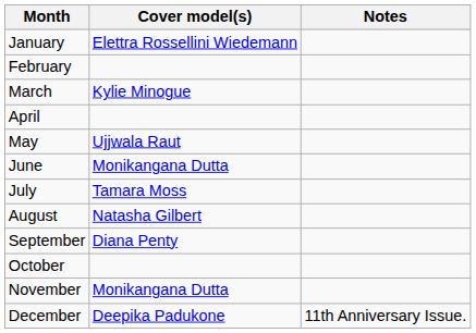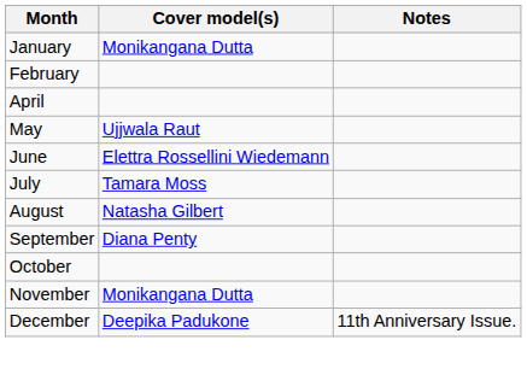January | Cover model(s): Elettra Rossellini Wiedemann -> Monikangana Dutta
- row: March | Kylie Minogue
June | Cover model(s): Monikangana Dutta -> Elettra Rossellini Wiedemann
